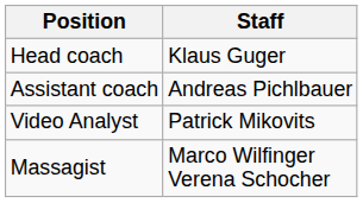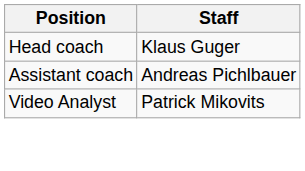- row: Massagist | Marco Wilfinger Verena Schocher
